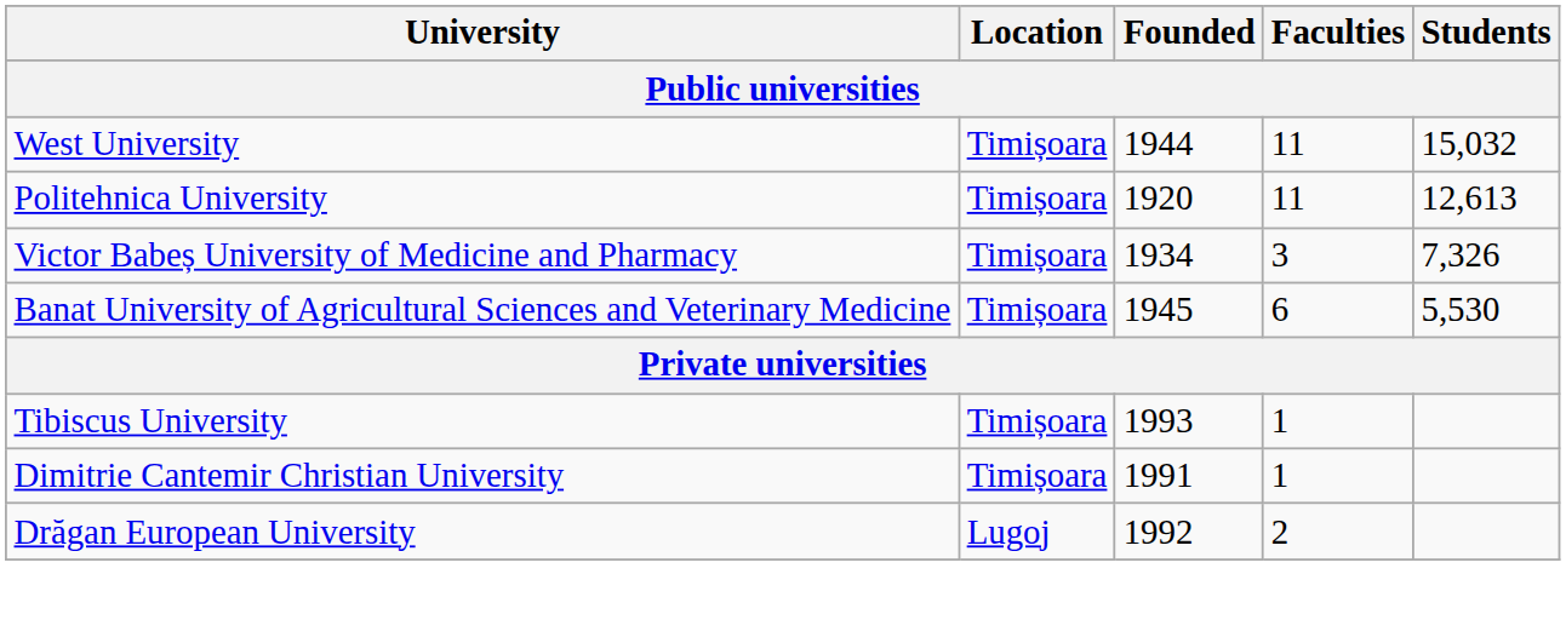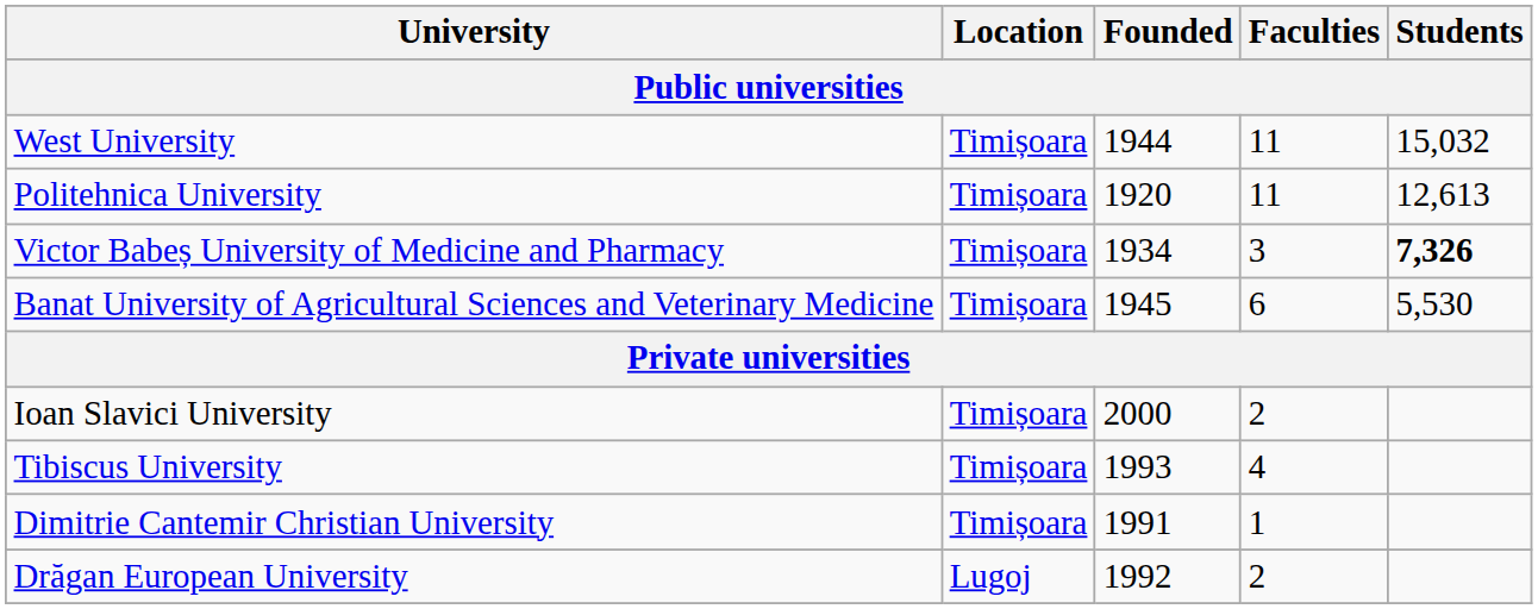Victor Babeș University of Medicine and Pharmacy | Students: normal -> bold
+ row: Ioan Slavici University | Timișoara | 2000 | 2
Tibiscus University | Faculties: 1 -> 4
